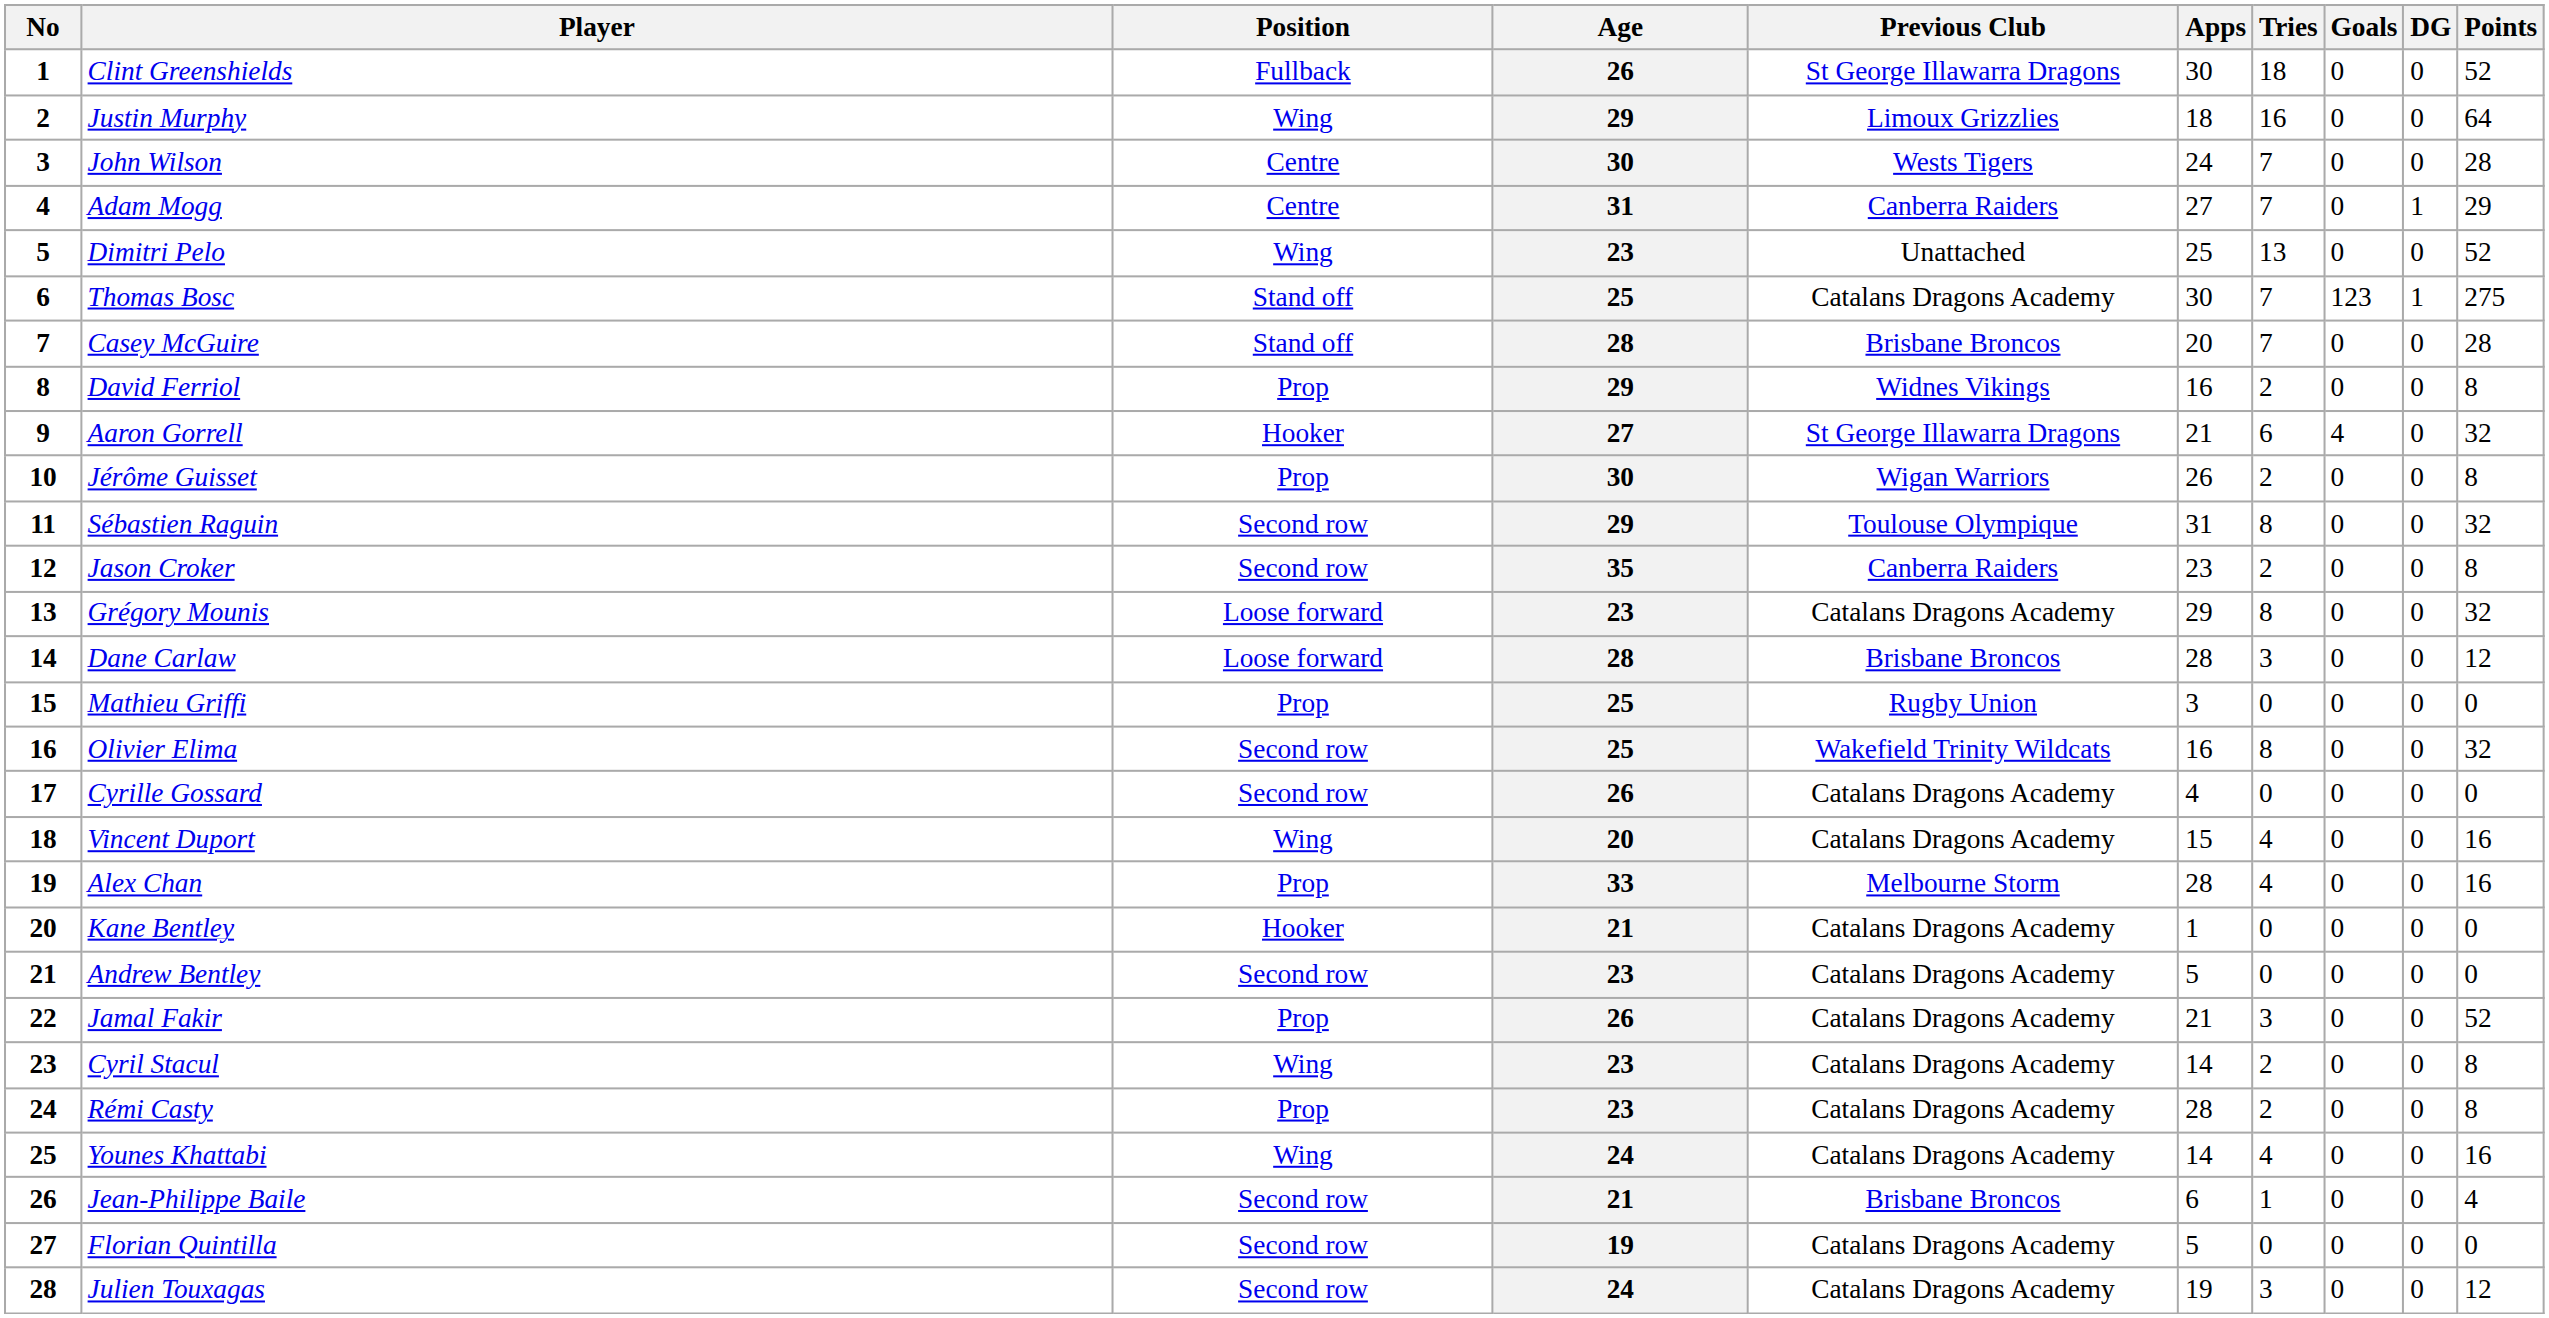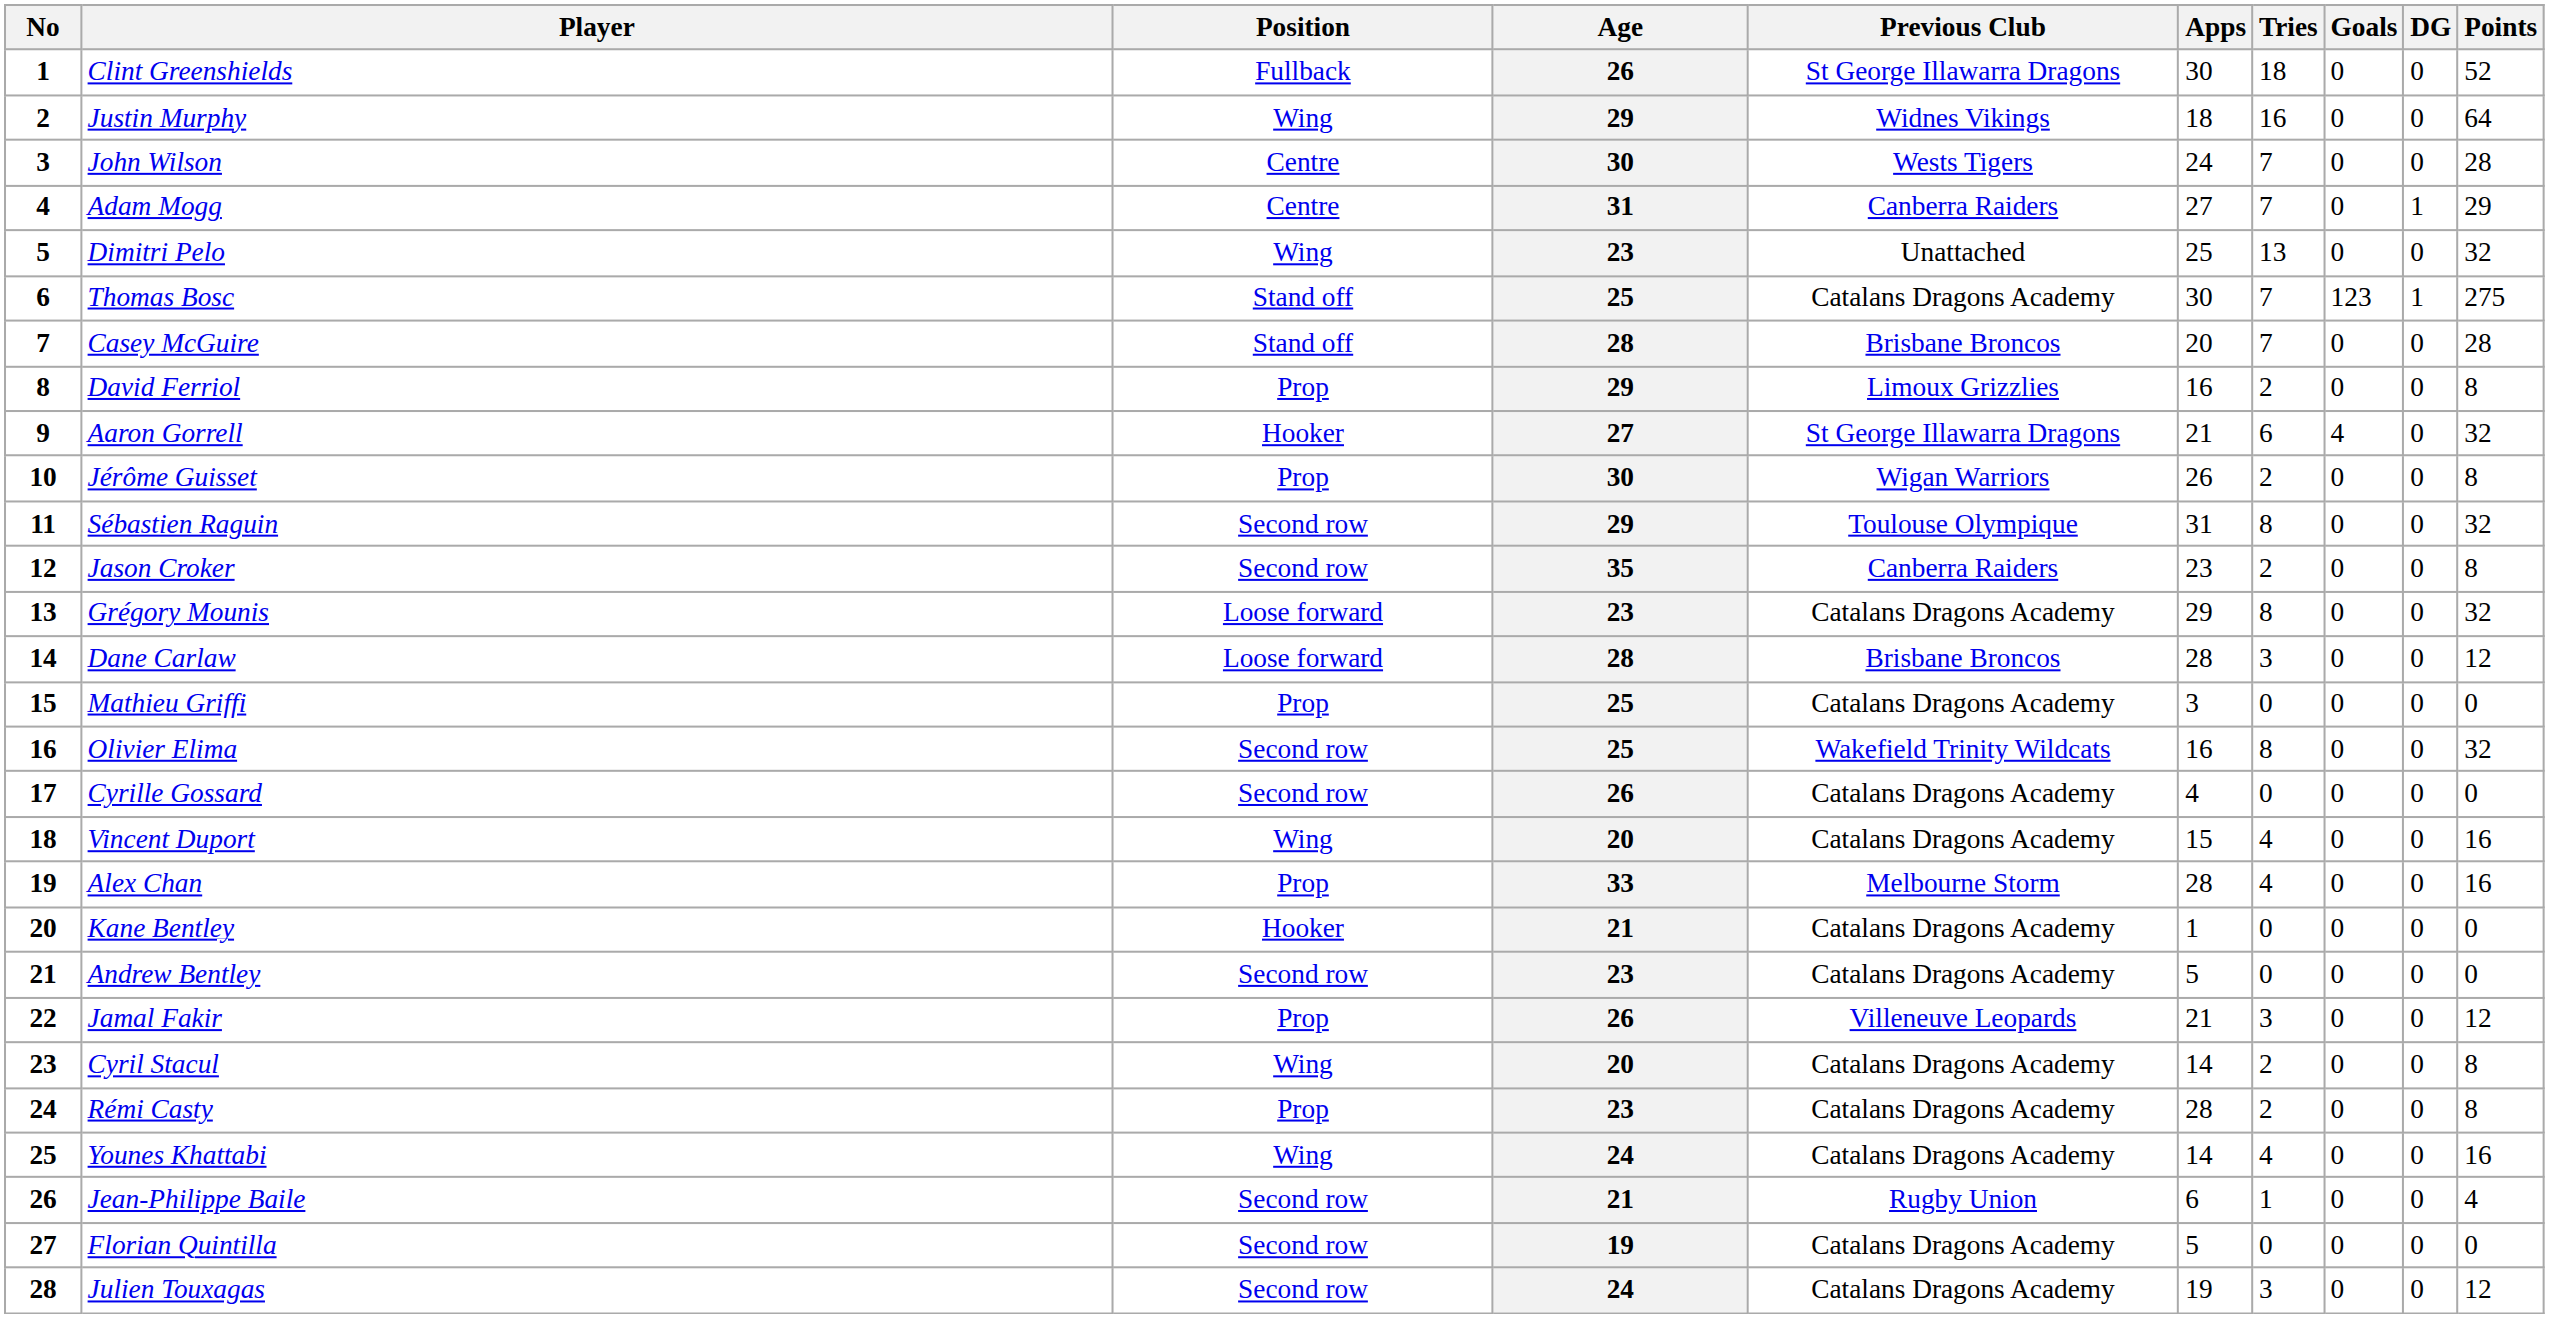Justin Murphy | Previous Club: Limoux Grizzlies -> Widnes Vikings
Dimitri Pelo | Points: 52 -> 32
David Ferriol | Previous Club: Widnes Vikings -> Limoux Grizzlies
Mathieu Griffi | Previous Club: Rugby Union -> Catalans Dragons Academy
Jamal Fakir | Previous Club: Catalans Dragons Academy -> Villeneuve Leopards
Jamal Fakir | Points: 52 -> 12
Cyril Stacul | Age: 23 -> 20
Jean-Philippe Baile | Previous Club: Brisbane Broncos -> Rugby Union
